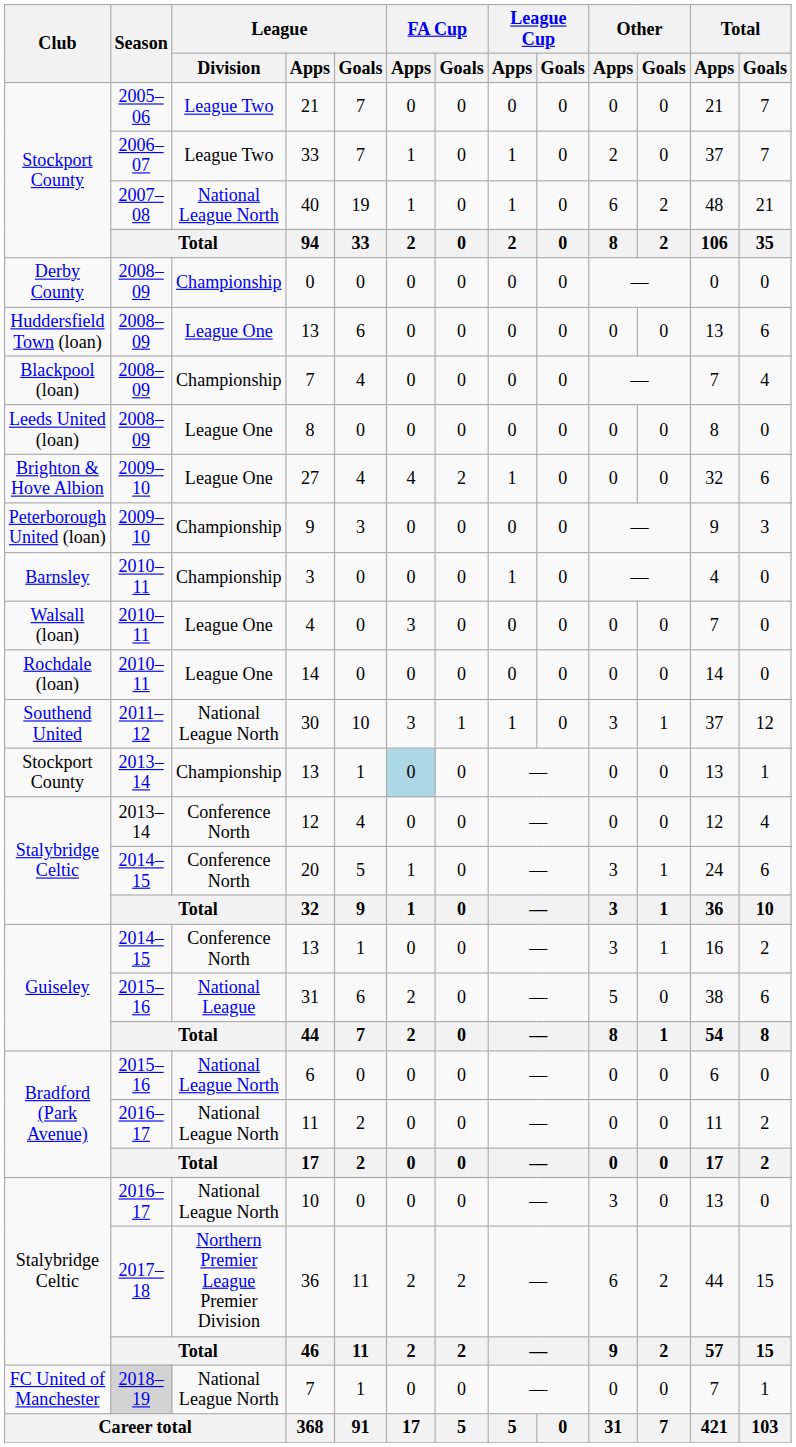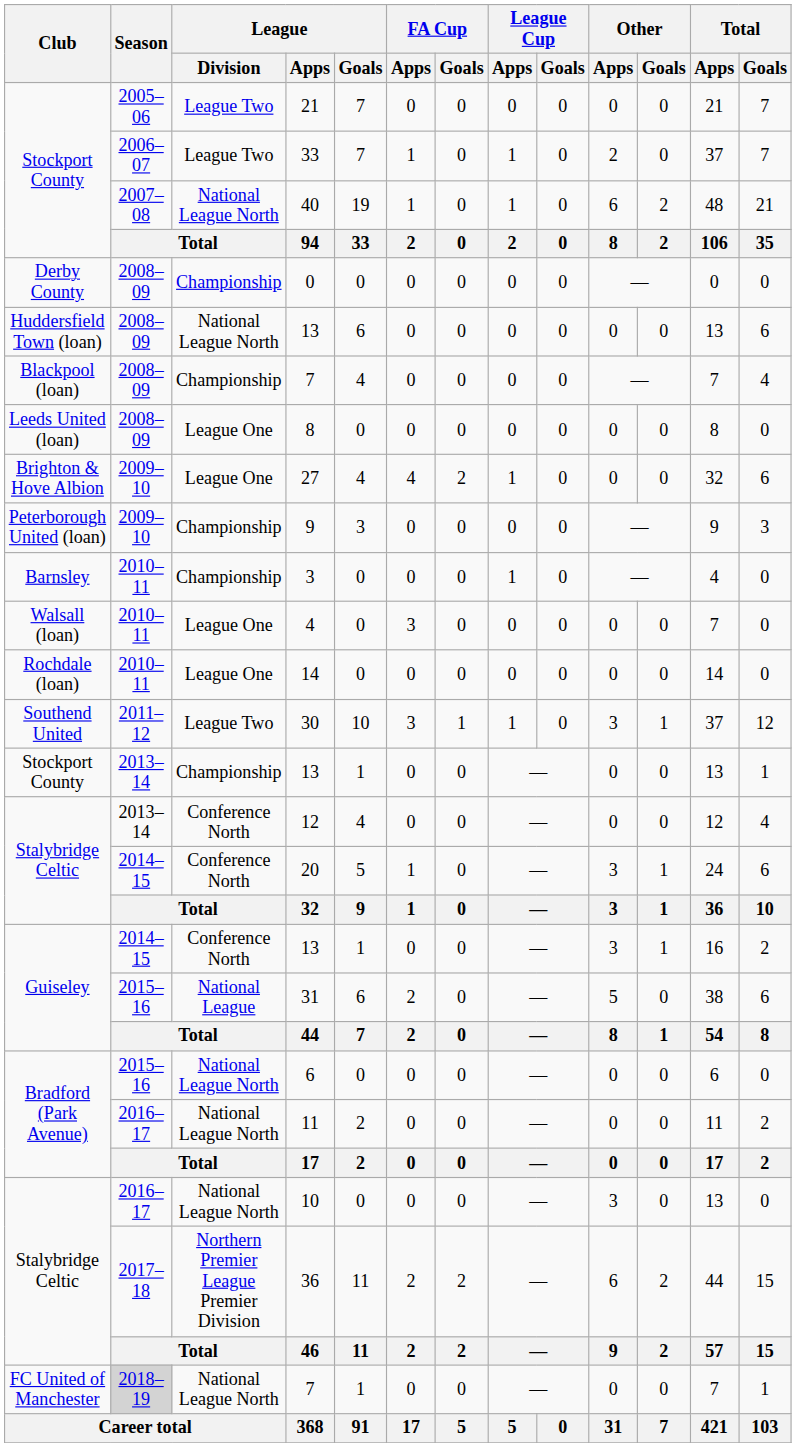Huddersfield Town (loan) / 13 | League / Division: League One -> National League North
30 | League / Division: National League North -> League Two
Stockport County / 13 | FA Cup / Apps: lightblue background -> no background
